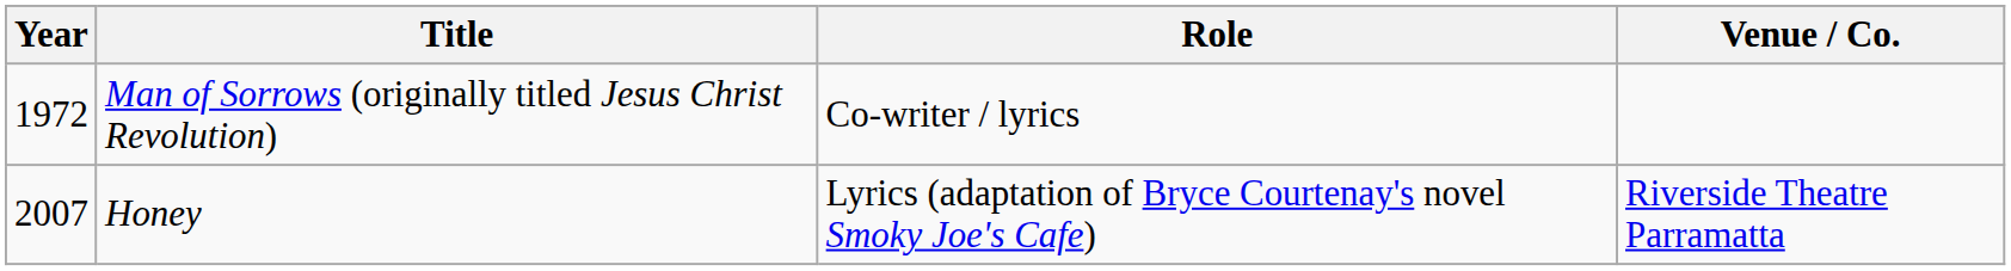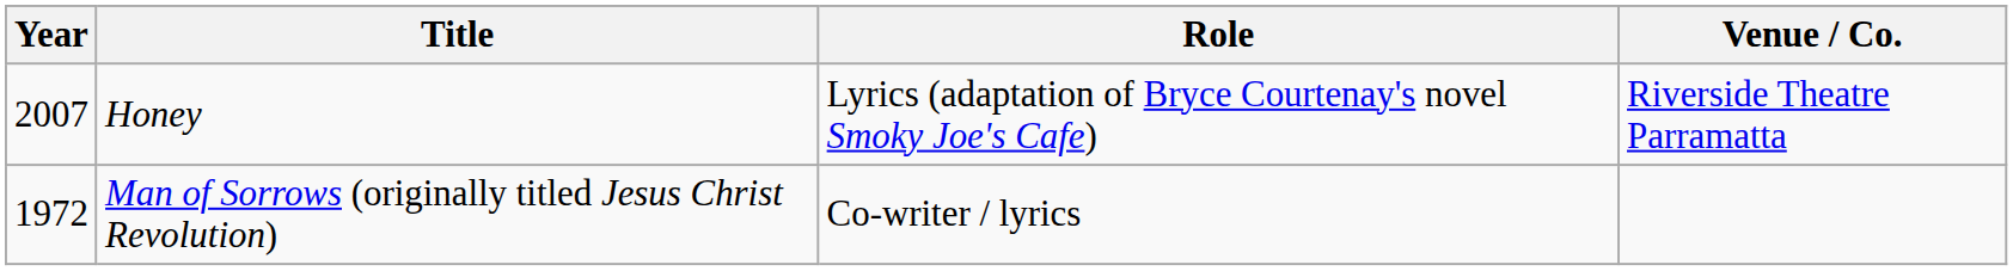rows swapped: Man of Sorrows (originally titled Jesus Christ Revolution) <-> Honey
